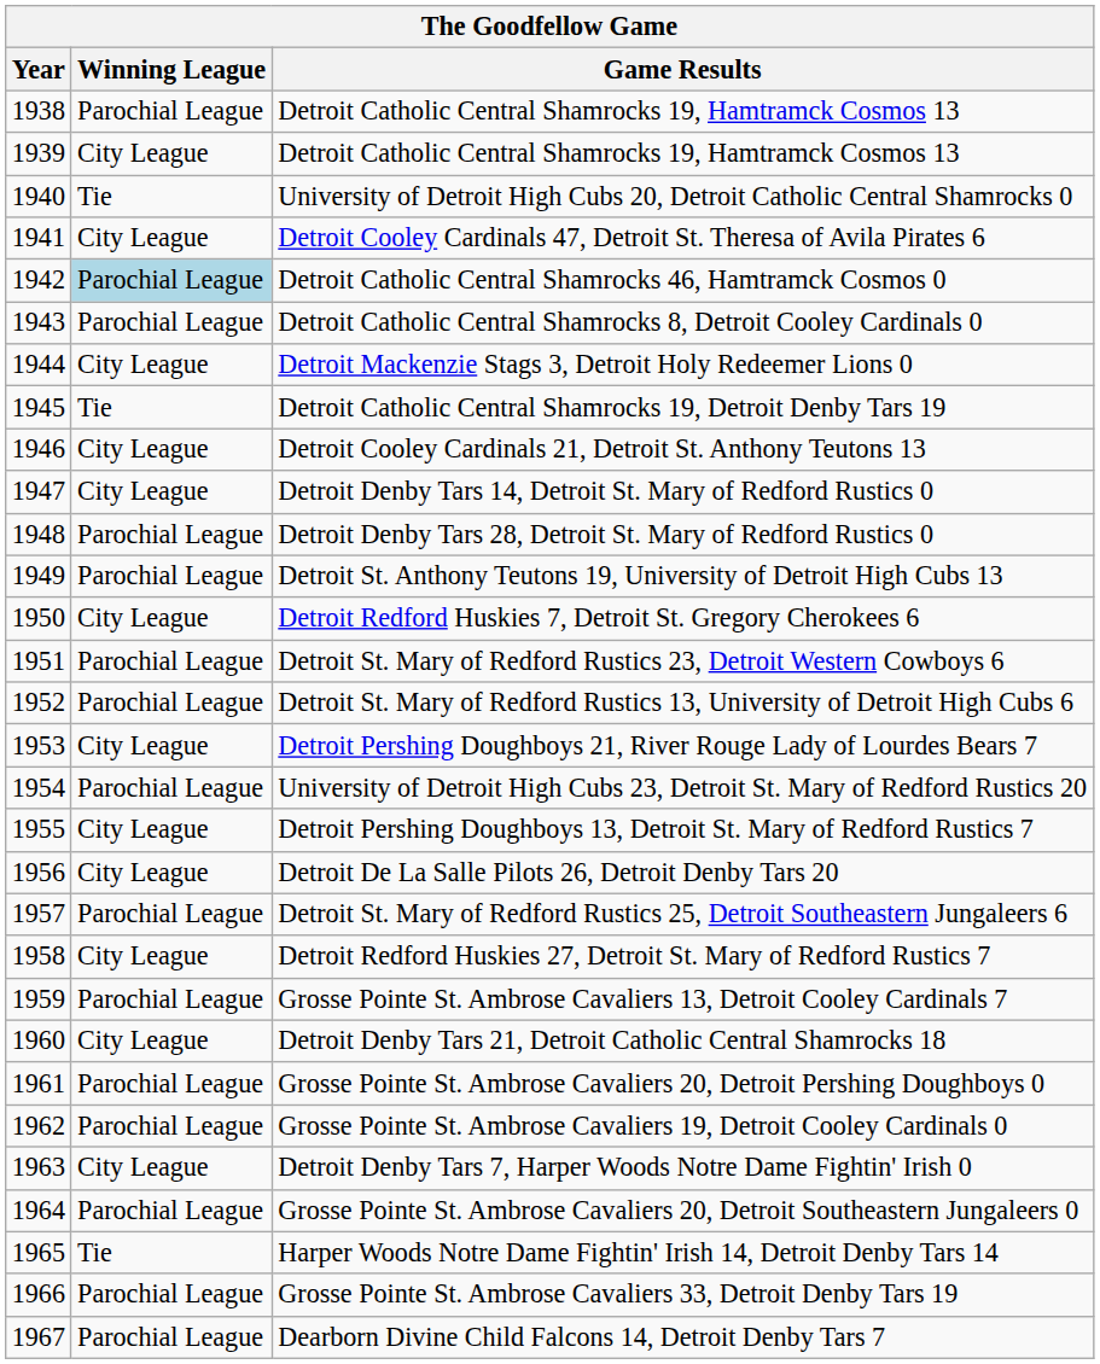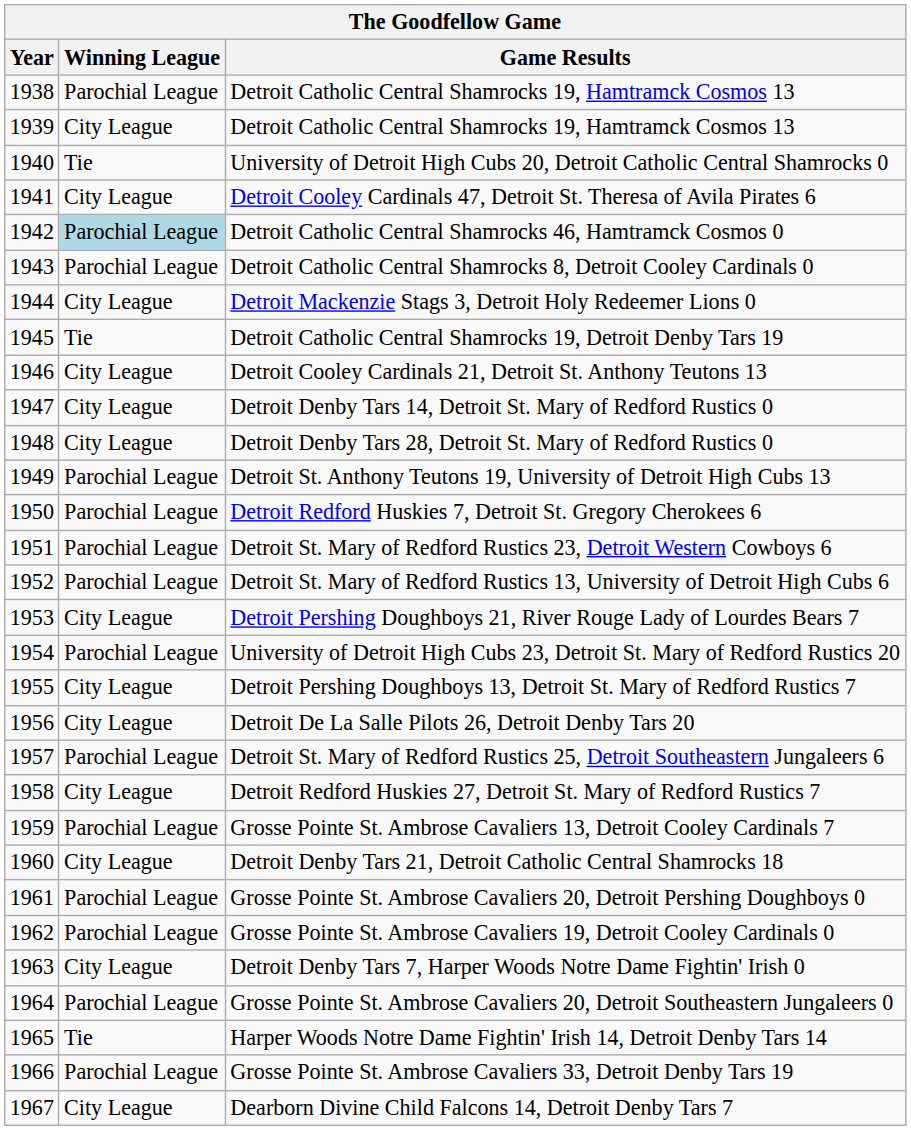Detroit Denby Tars 28, Detroit St. Mary of Redford Rustics 0 | Winning League: Parochial League -> City League
Detroit Redford Huskies 7, Detroit St. Gregory Cherokees 6 | Winning League: City League -> Parochial League
Dearborn Divine Child Falcons 14, Detroit Denby Tars 7 | Winning League: Parochial League -> City League
